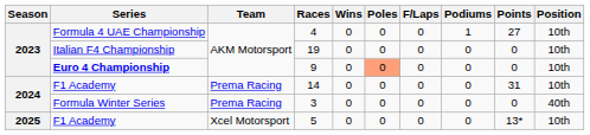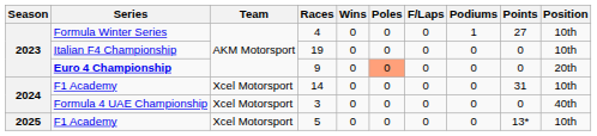4 | Series: Formula 4 UAE Championship -> Formula Winter Series
9 | Position: 10th -> 20th
14 | Team: Prema Racing -> Xcel Motorsport
3 | Series: Formula Winter Series -> Formula 4 UAE Championship
3 | Team: Prema Racing -> Xcel Motorsport
